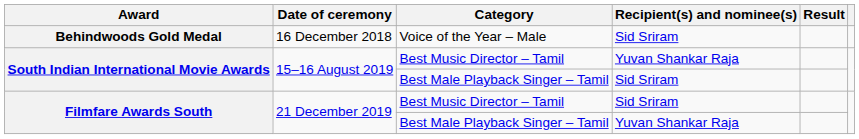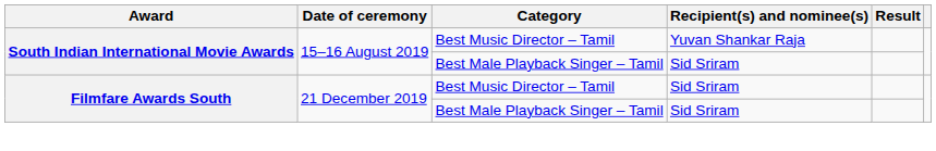- row: Behindwoods Gold Medal | 16 December 2018 | Voice of the Year – Male | Sid Sriram
Filmfare Awards South / Best Male Playback Singer – Tamil | Recipient(s) and nominee(s): Yuvan Shankar Raja -> Sid Sriram
